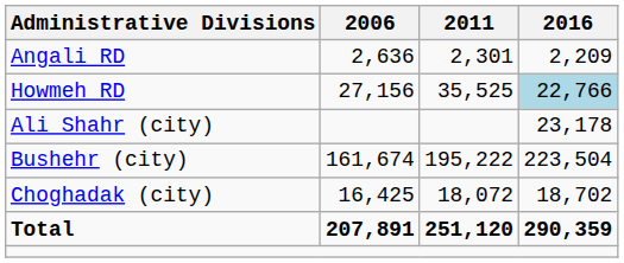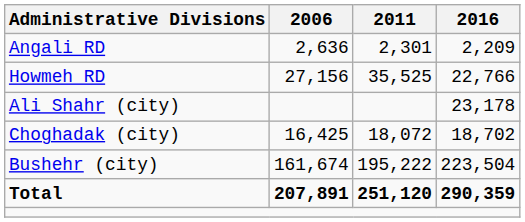Howmeh RD | 2016: lightblue background -> no background
rows swapped: Bushehr (city) <-> Choghadak (city)
